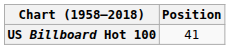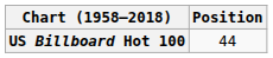US Billboard Hot 100 | Position: 41 -> 44
